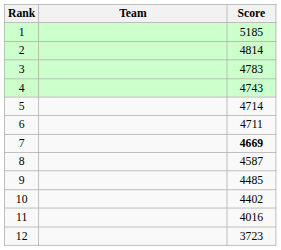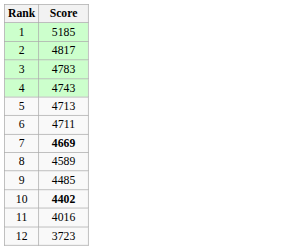- column: Team
2 | Score: 4814 -> 4817
5 | Score: 4714 -> 4713
8 | Score: 4587 -> 4589
10 | Score: normal -> bold
